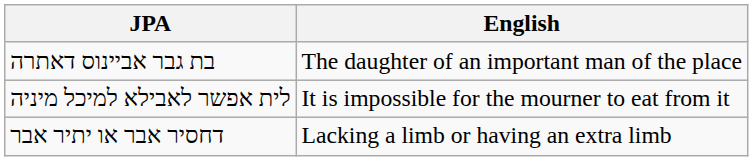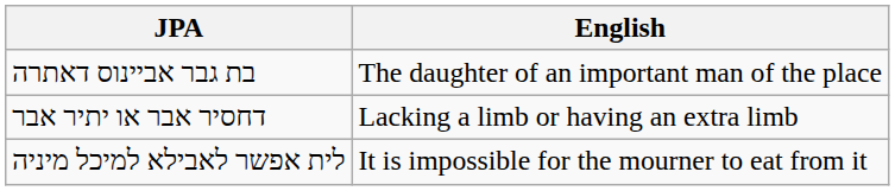rows swapped: לית אפשר לאבילא למיכל מיניה <-> דחסיר אבר או יתיר אבר
